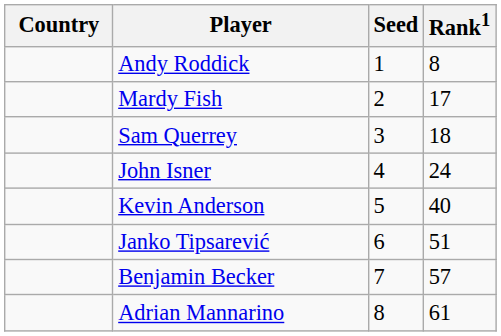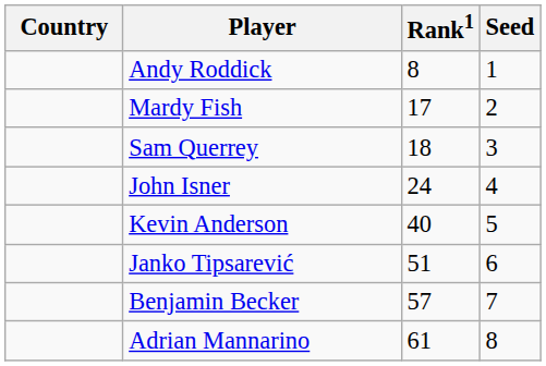columns swapped: Rank1 <-> Seed
